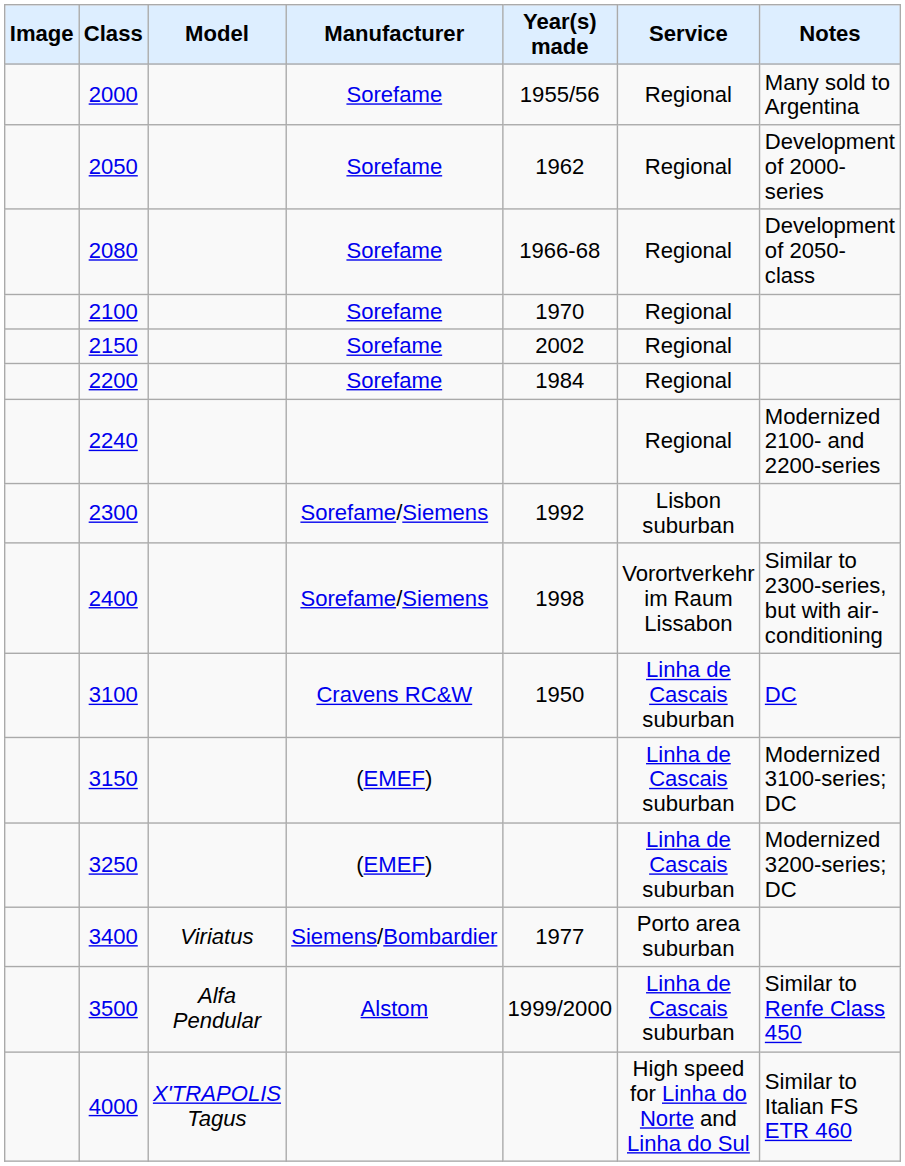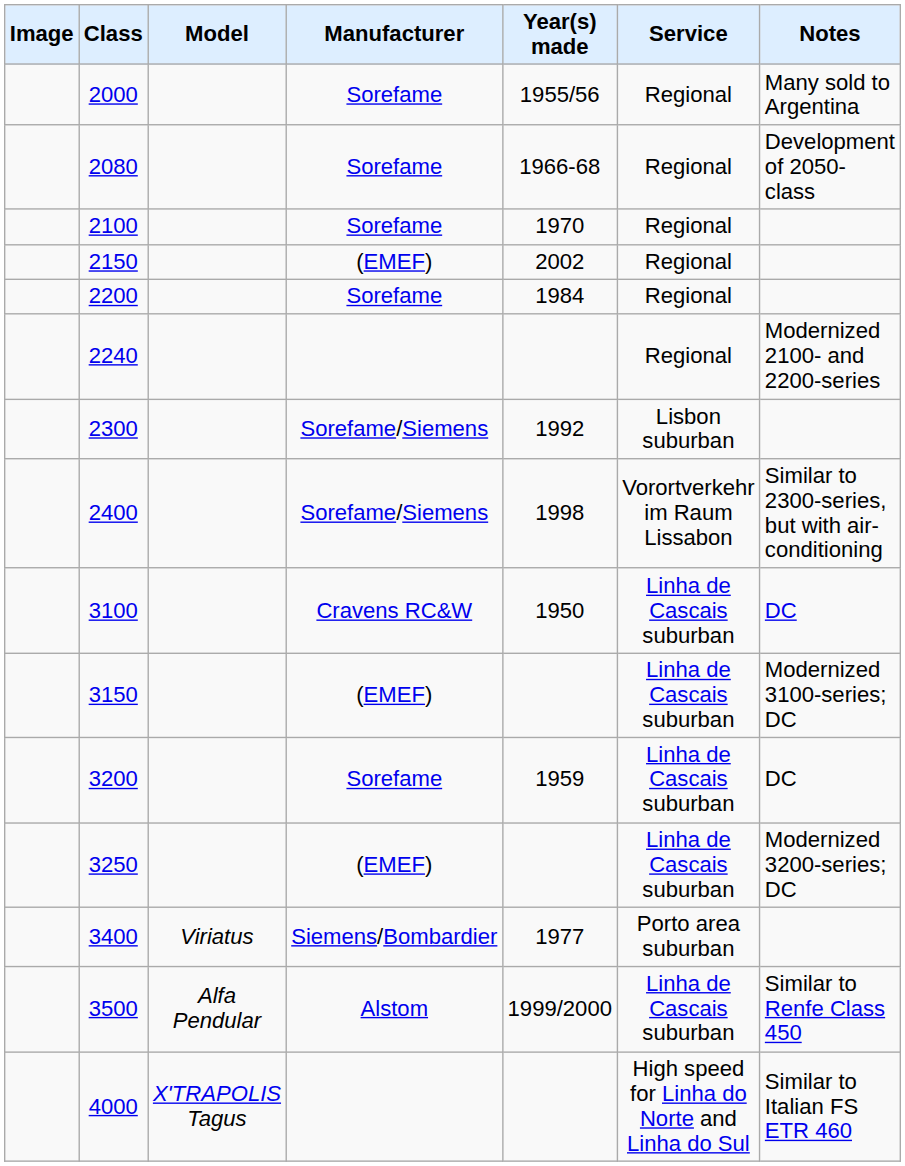- row: 2050 | Sorefame | 1962 | Regional | Development of 2000-series
2150 | Manufacturer: Sorefame -> (EMEF)
+ row: 3200 | Sorefame | 1959 | Linha de Cascais suburban | DC
